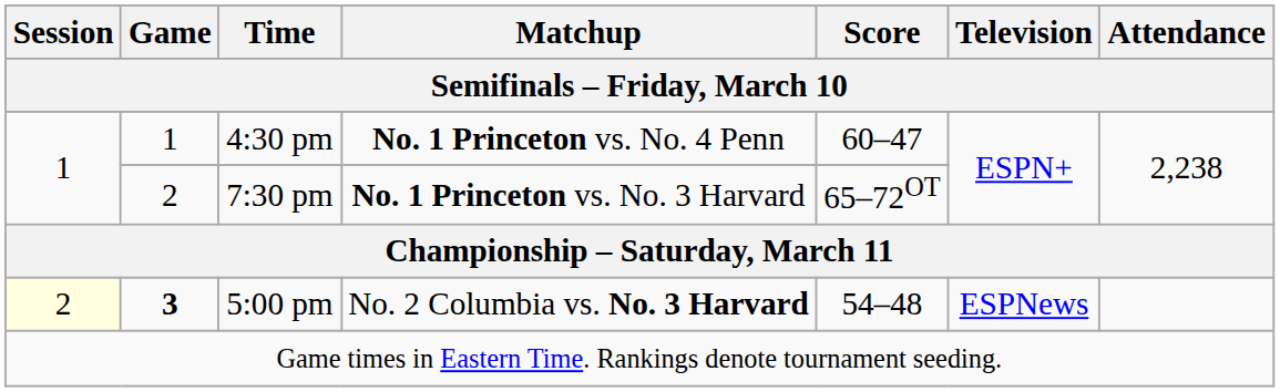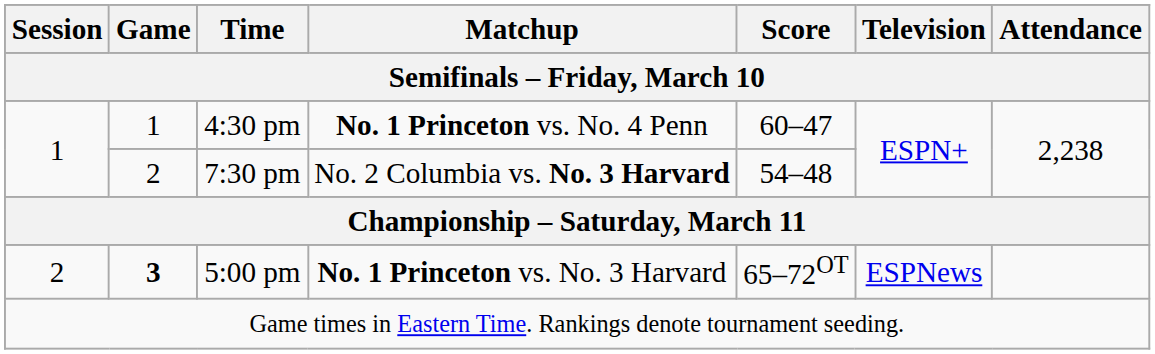7:30 pm | Matchup: No. 1 Princeton vs. No. 3 Harvard -> No. 2 Columbia vs. No. 3 Harvard
7:30 pm | Score: 65–72OT -> 54–48
5:00 pm | Session: lightyellow background -> no background
5:00 pm | Matchup: No. 2 Columbia vs. No. 3 Harvard -> No. 1 Princeton vs. No. 3 Harvard
5:00 pm | Score: 54–48 -> 65–72OT
